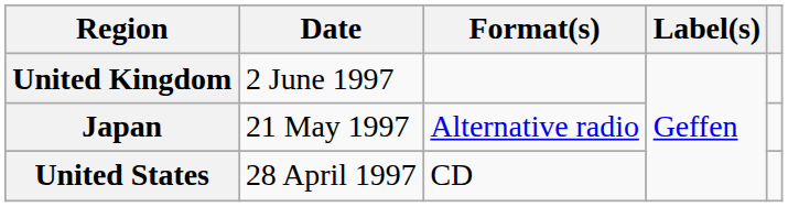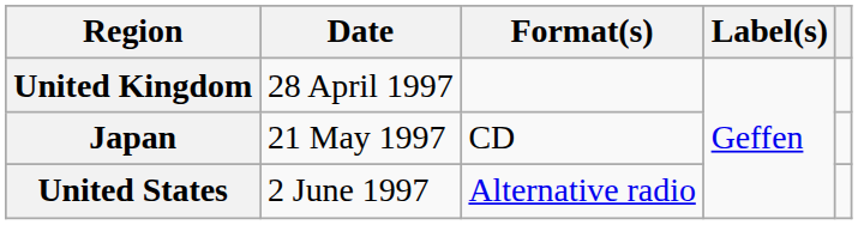United Kingdom | Date: 2 June 1997 -> 28 April 1997
Japan | Format(s): Alternative radio -> CD
United States | Date: 28 April 1997 -> 2 June 1997
United States | Format(s): CD -> Alternative radio
